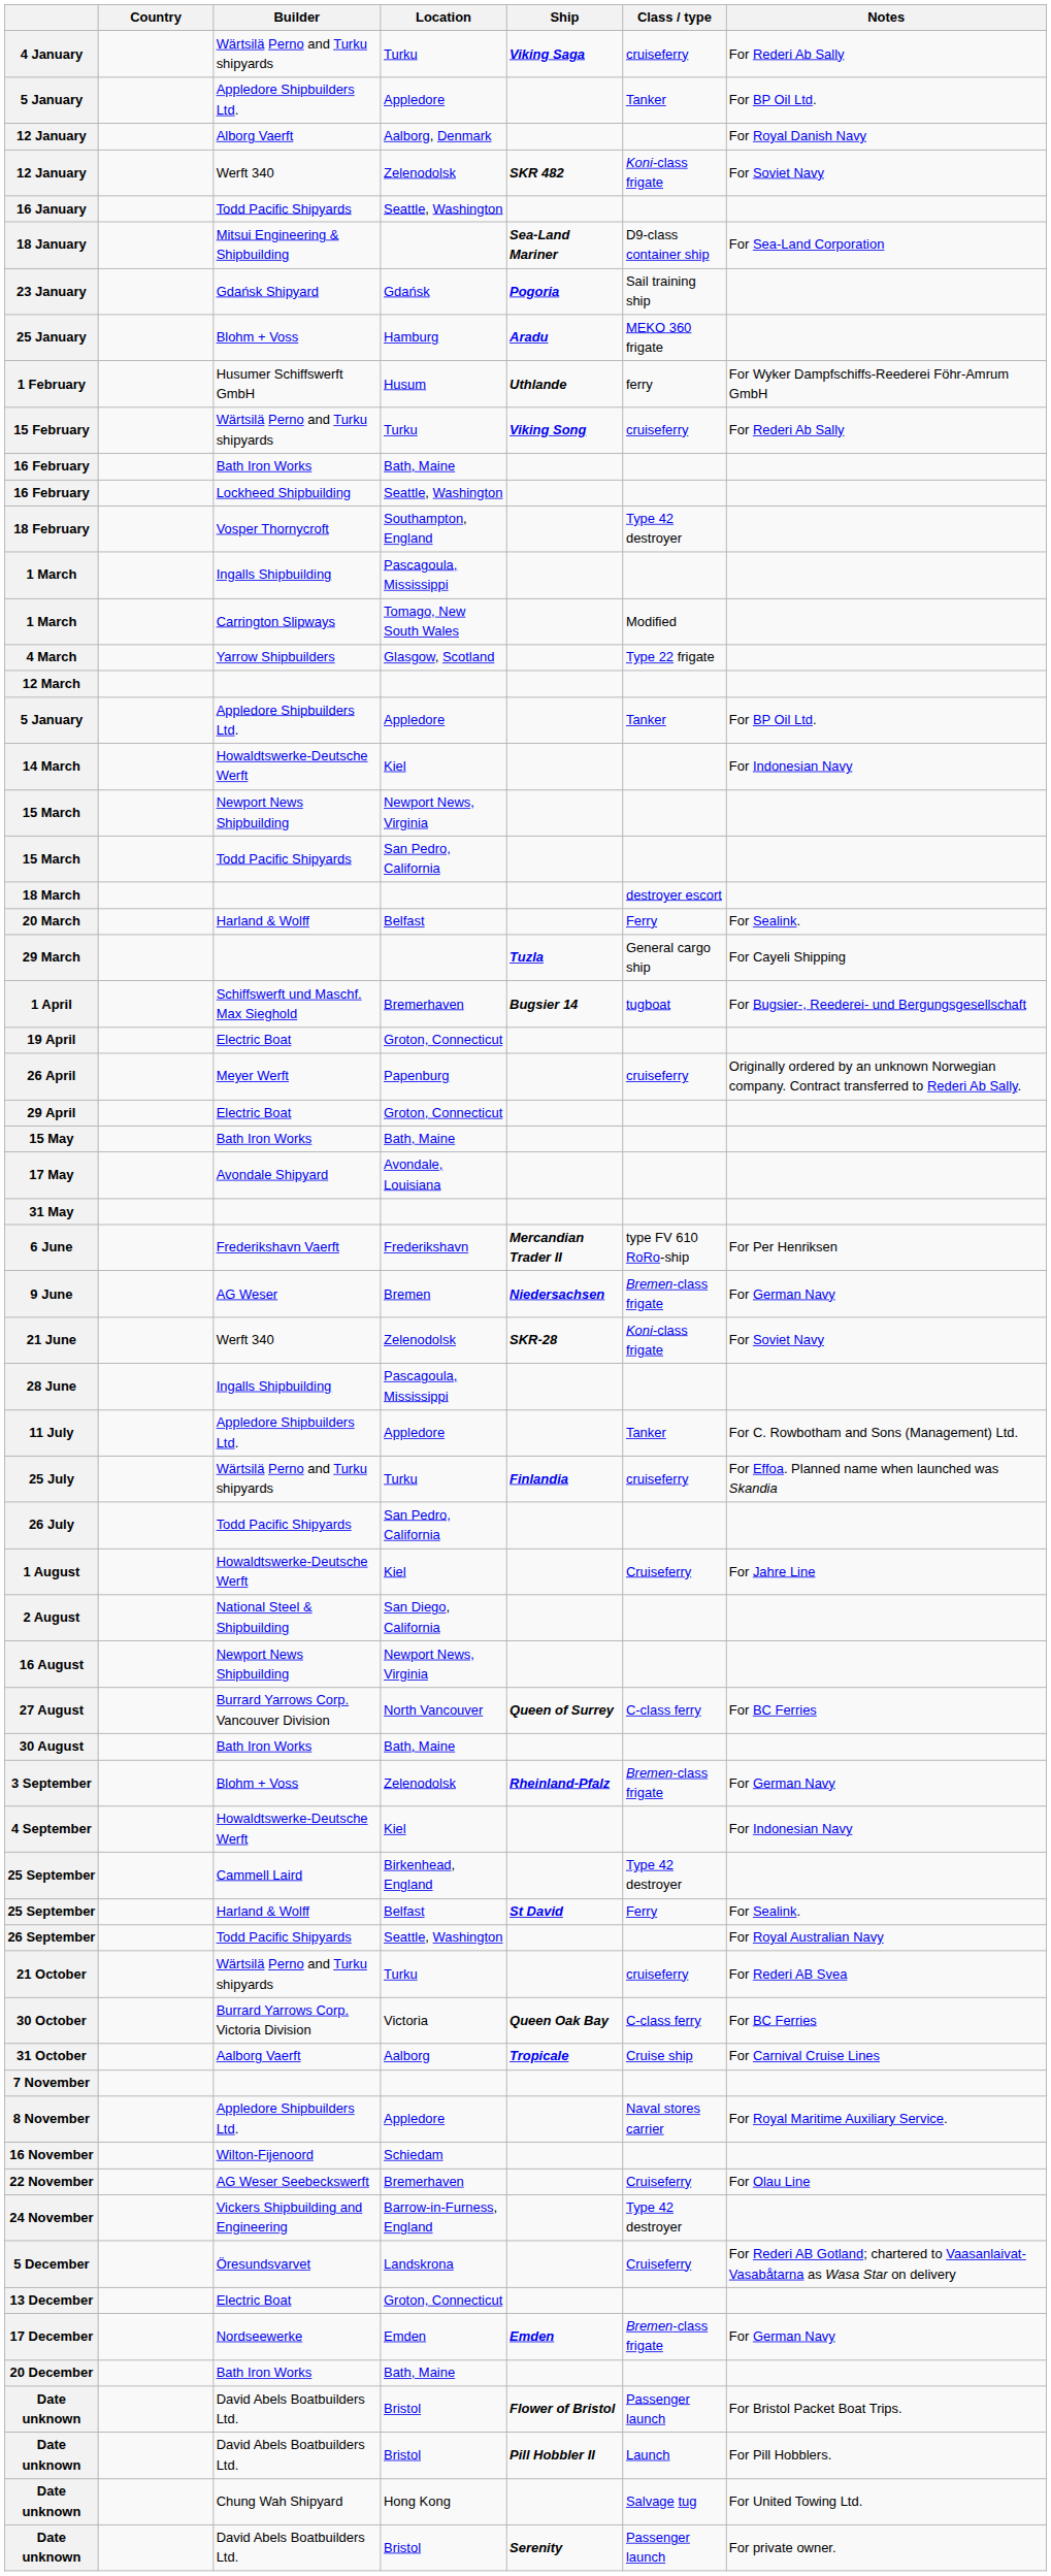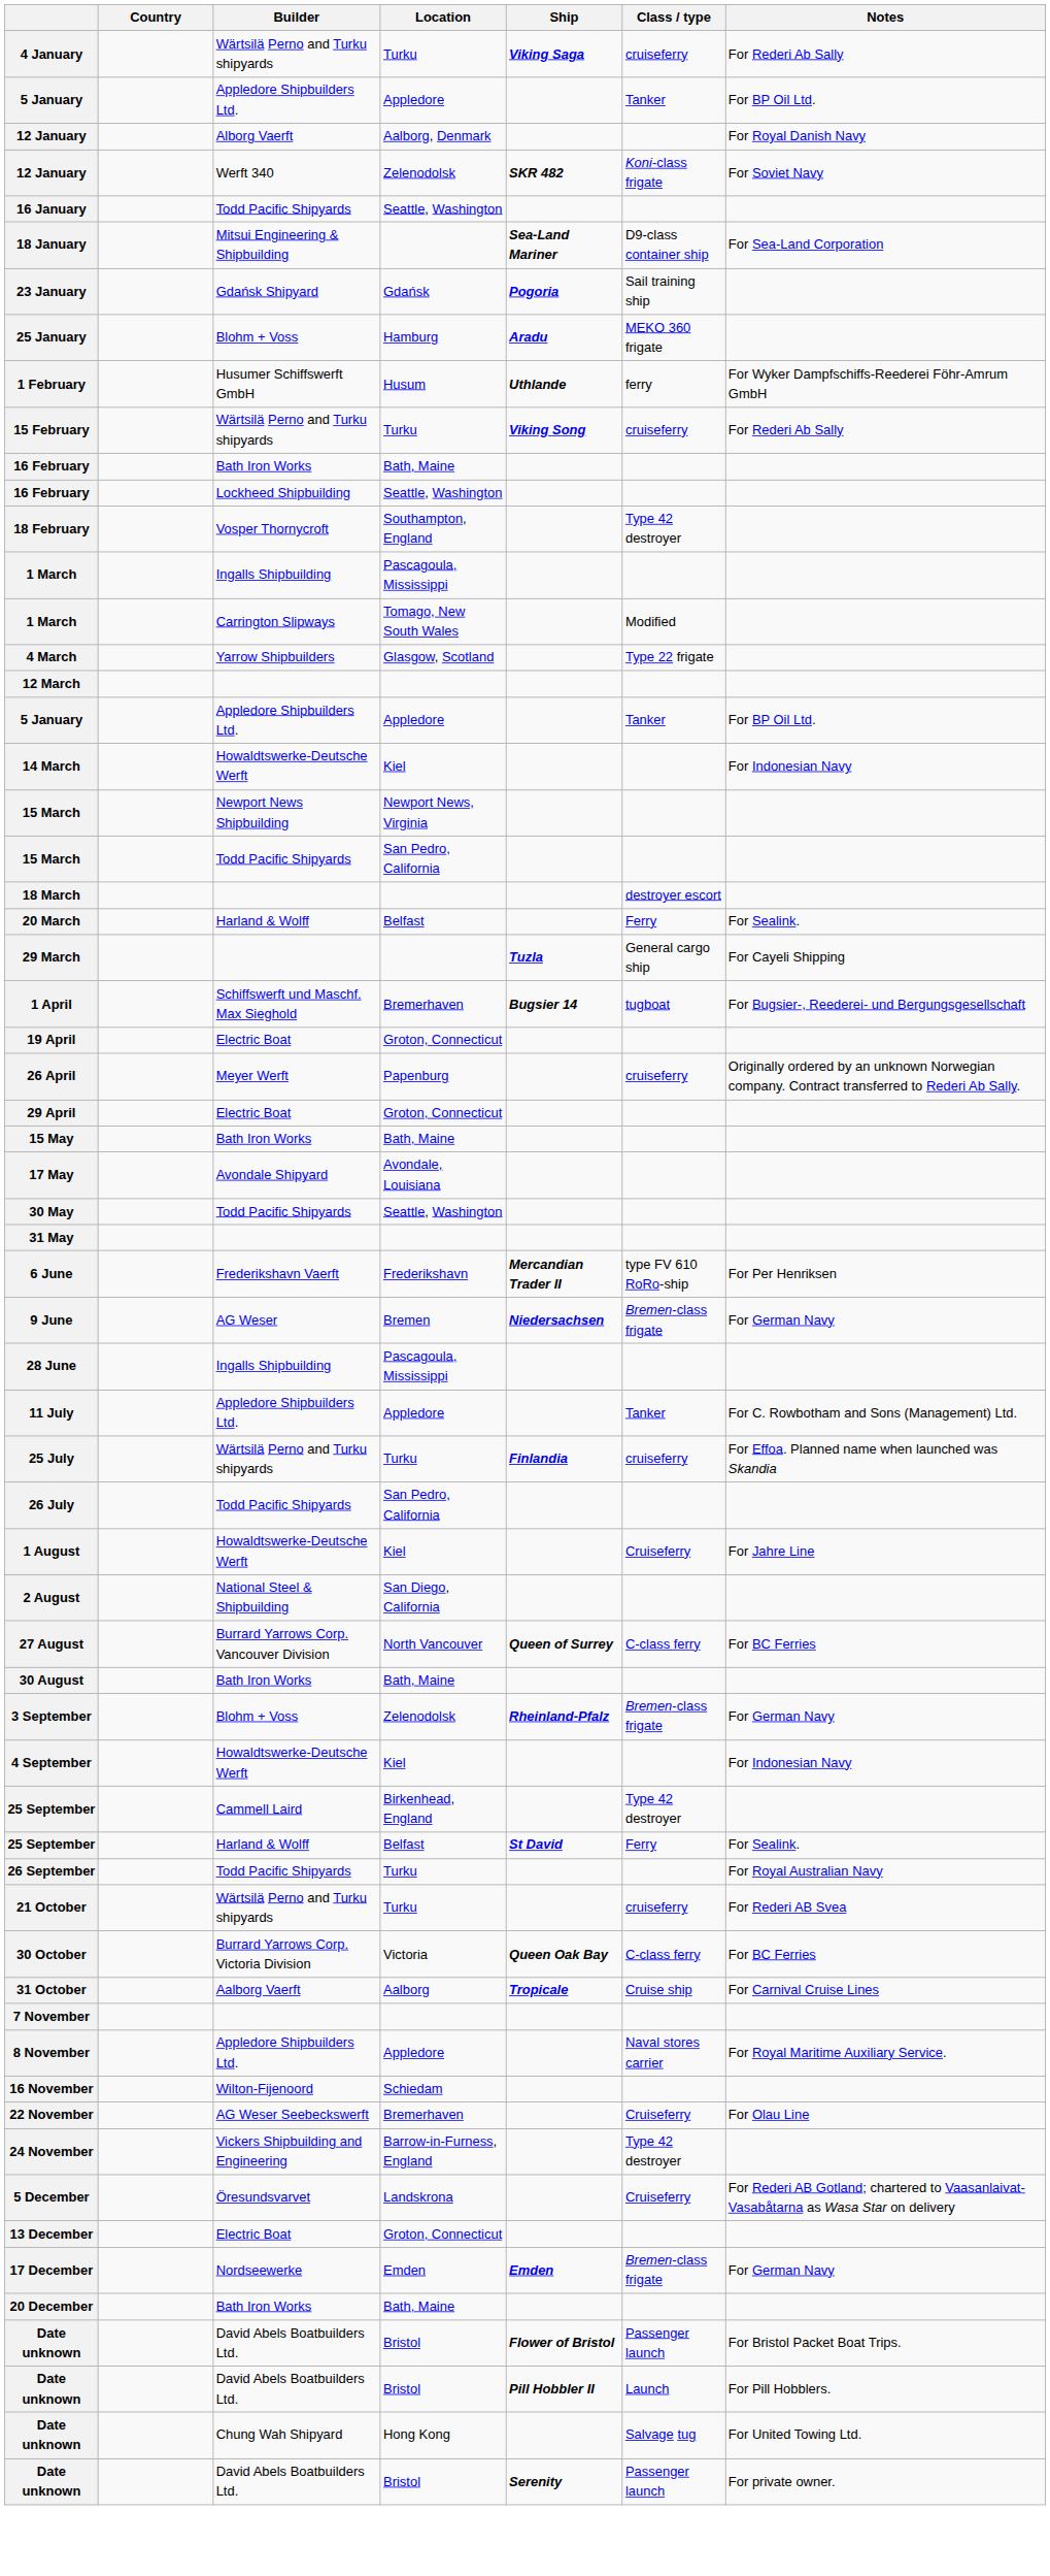+ row: 30 May | Todd Pacific Shipyards | Seattle, Washington
- row: 21 June | Werft 340 | Zelenodolsk | SKR-28 | Koni-class frigate | For Soviet Navy
- row: 16 August | Newport News Shipbuilding | Newport News, Virginia
26 September | Location: Seattle, Washington -> Turku
